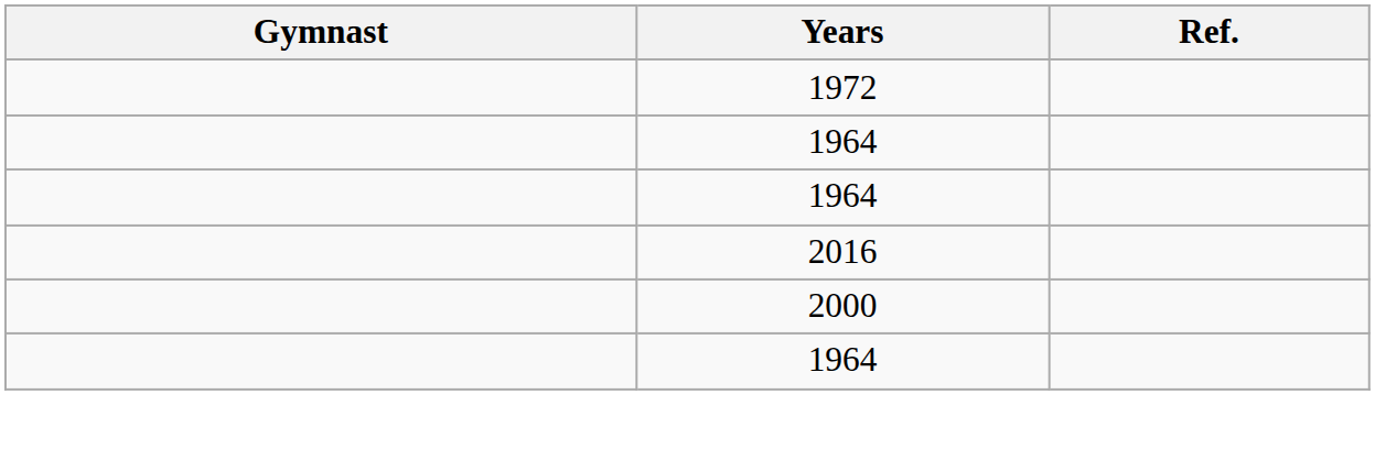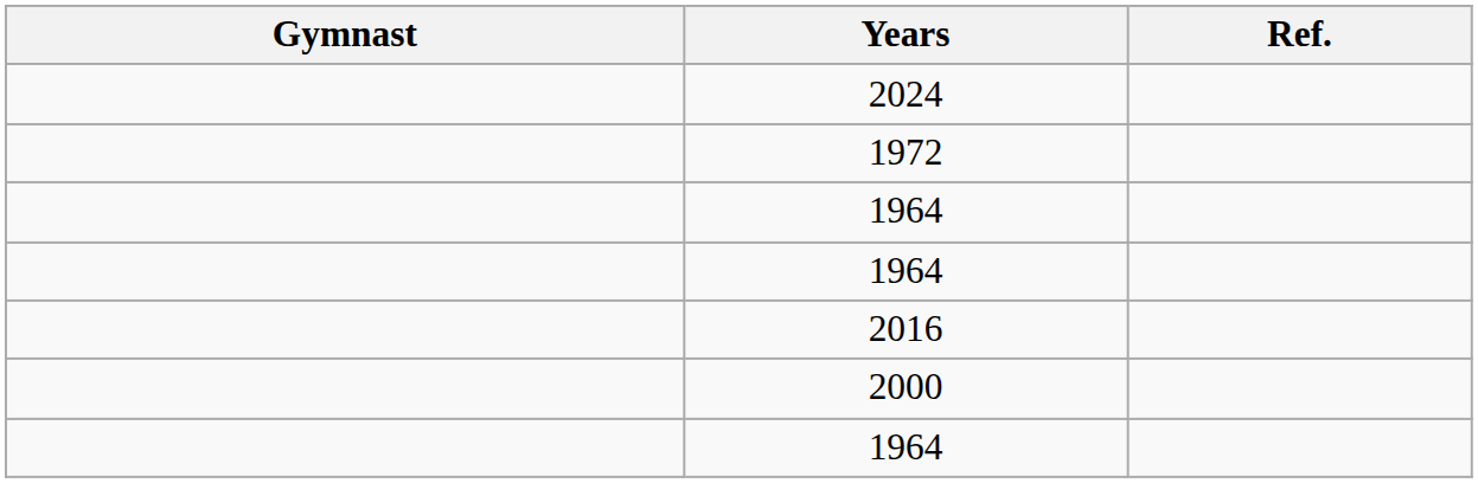+ row: 2024
